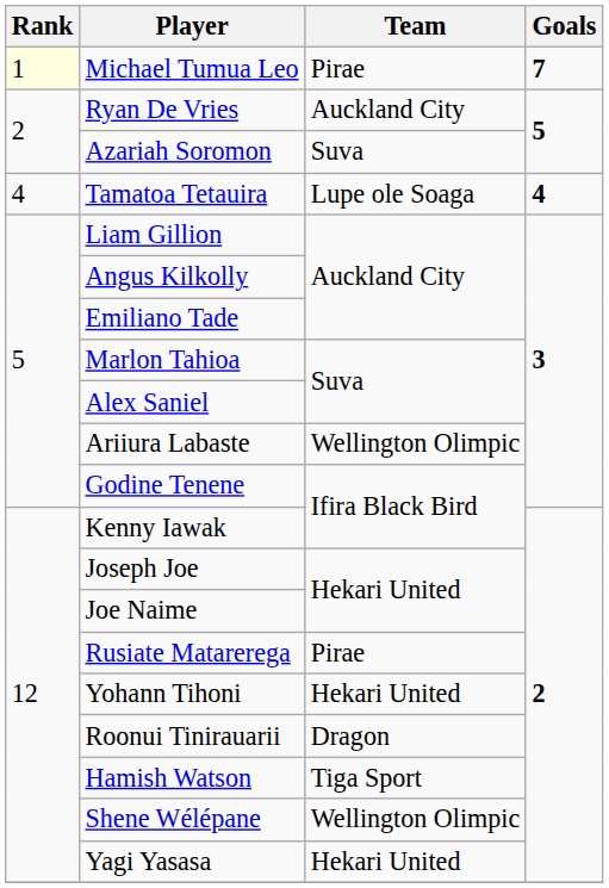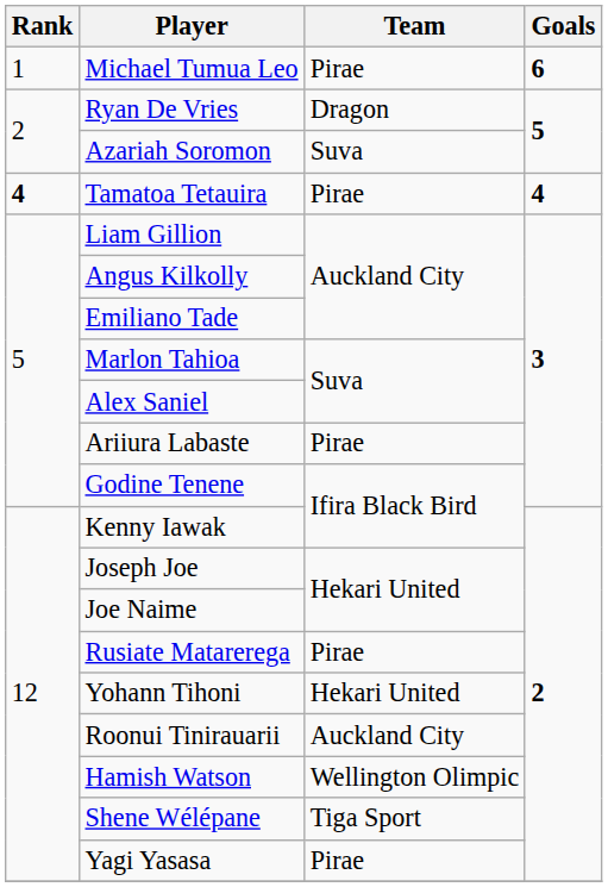Michael Tumua Leo | Rank: lightyellow background -> no background
Michael Tumua Leo | Goals: 7 -> 6
Ryan De Vries | Team: Auckland City -> Dragon
Tamatoa Tetauira | Rank: normal -> bold
Tamatoa Tetauira | Team: Lupe ole Soaga -> Pirae
Ariiura Labaste | Team: Wellington Olimpic -> Pirae
Roonui Tinirauarii | Team: Dragon -> Auckland City
Hamish Watson | Team: Tiga Sport -> Wellington Olimpic
Shene Wélépane | Team: Wellington Olimpic -> Tiga Sport
Yagi Yasasa | Team: Hekari United -> Pirae
